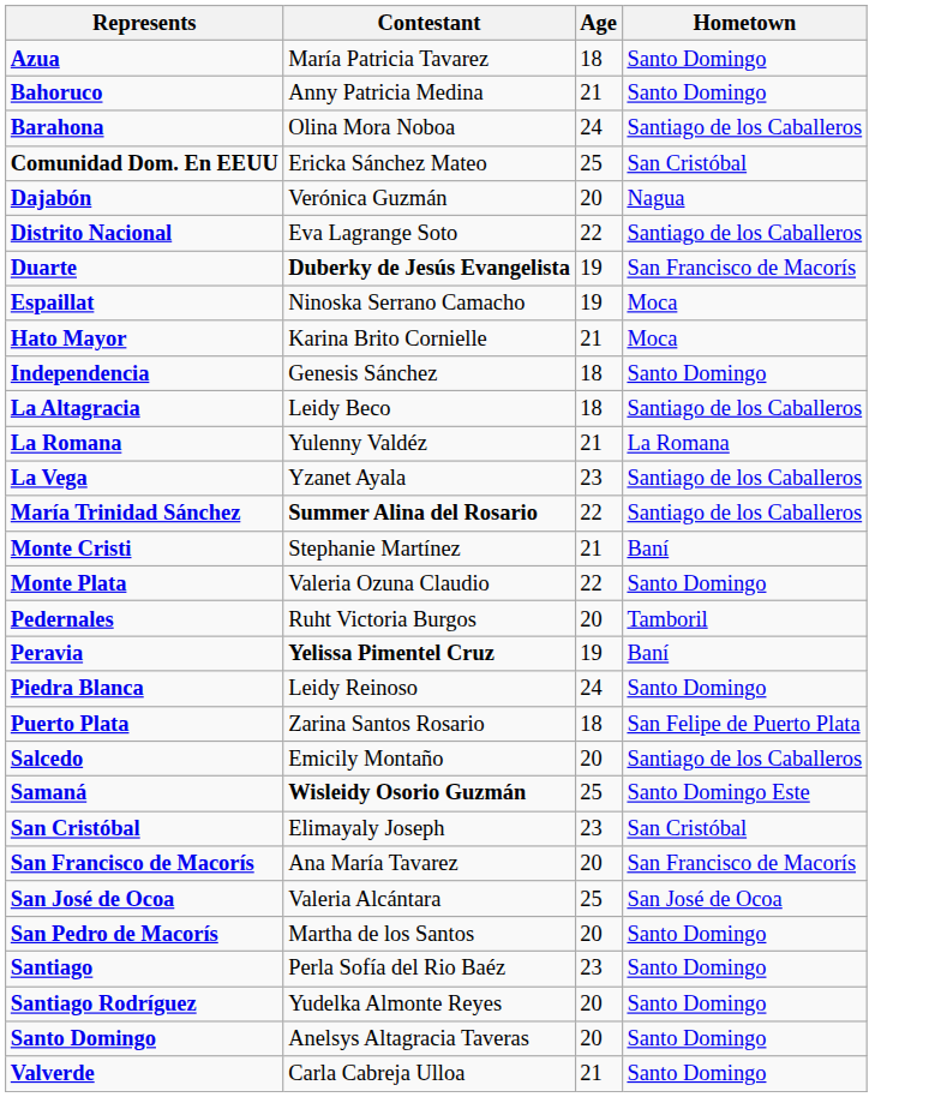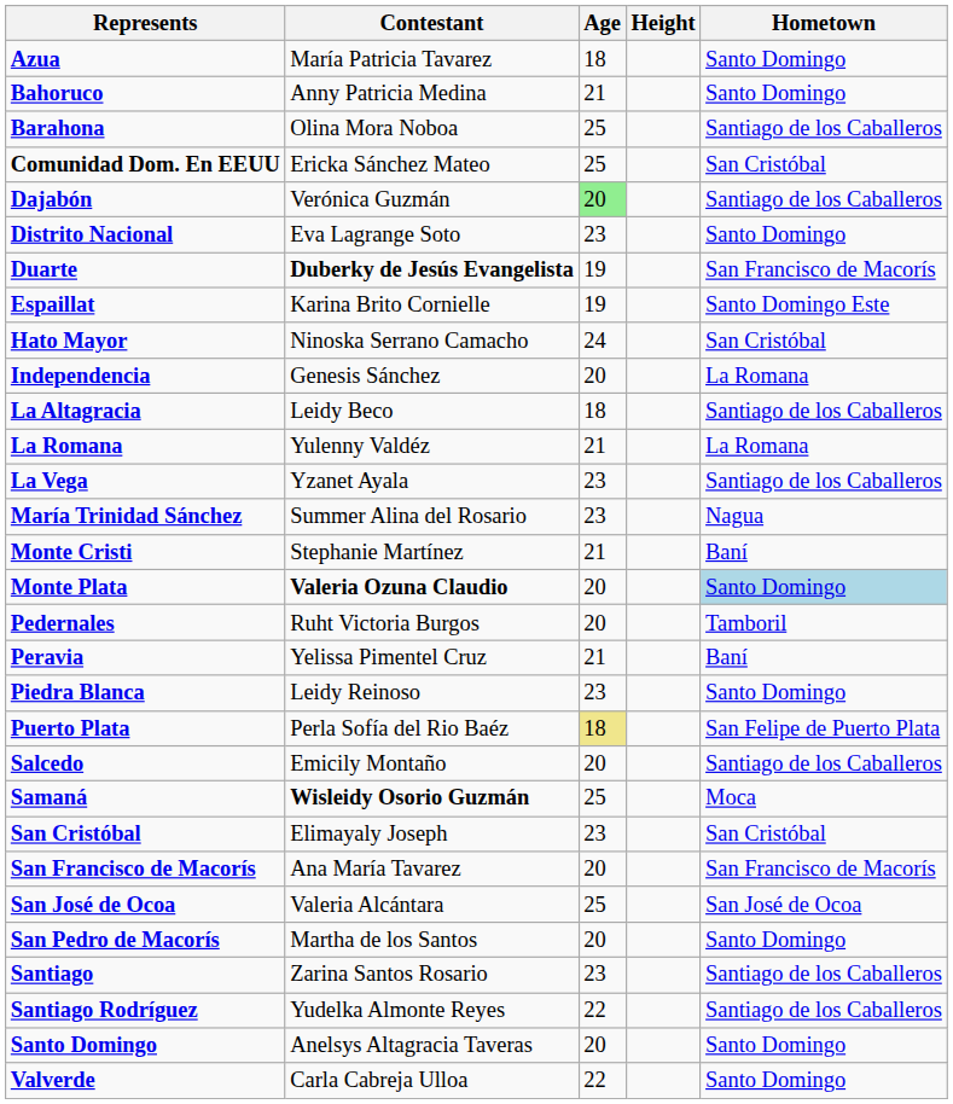+ column: Height
Barahona | Age: 24 -> 25
Dajabón | Age: no background -> lightgreen background
Dajabón | Hometown: Nagua -> Santiago de los Caballeros
Distrito Nacional | Age: 22 -> 23
Distrito Nacional | Hometown: Santiago de los Caballeros -> Santo Domingo
Espaillat | Contestant: Ninoska Serrano Camacho -> Karina Brito Cornielle
Espaillat | Hometown: Moca -> Santo Domingo Este
Hato Mayor | Contestant: Karina Brito Cornielle -> Ninoska Serrano Camacho
Hato Mayor | Age: 21 -> 24
Hato Mayor | Hometown: Moca -> San Cristóbal
Independencia | Age: 18 -> 20
Independencia | Hometown: Santo Domingo -> La Romana
María Trinidad Sánchez | Contestant: bold -> normal
María Trinidad Sánchez | Age: 22 -> 23
María Trinidad Sánchez | Hometown: Santiago de los Caballeros -> Nagua
Monte Plata | Contestant: normal -> bold
Monte Plata | Age: 22 -> 20
Monte Plata | Hometown: no background -> lightblue background
Peravia | Contestant: bold -> normal
Peravia | Age: 19 -> 21
Piedra Blanca | Age: 24 -> 23
Puerto Plata | Contestant: Zarina Santos Rosario -> Perla Sofía del Rio Baéz
Puerto Plata | Age: no background -> khaki background
Samaná | Hometown: Santo Domingo Este -> Moca
Santiago | Contestant: Perla Sofía del Rio Baéz -> Zarina Santos Rosario
Santiago | Hometown: Santo Domingo -> Santiago de los Caballeros
Santiago Rodríguez | Age: 20 -> 22
Santiago Rodríguez | Hometown: Santo Domingo -> Santiago de los Caballeros
Valverde | Age: 21 -> 22
